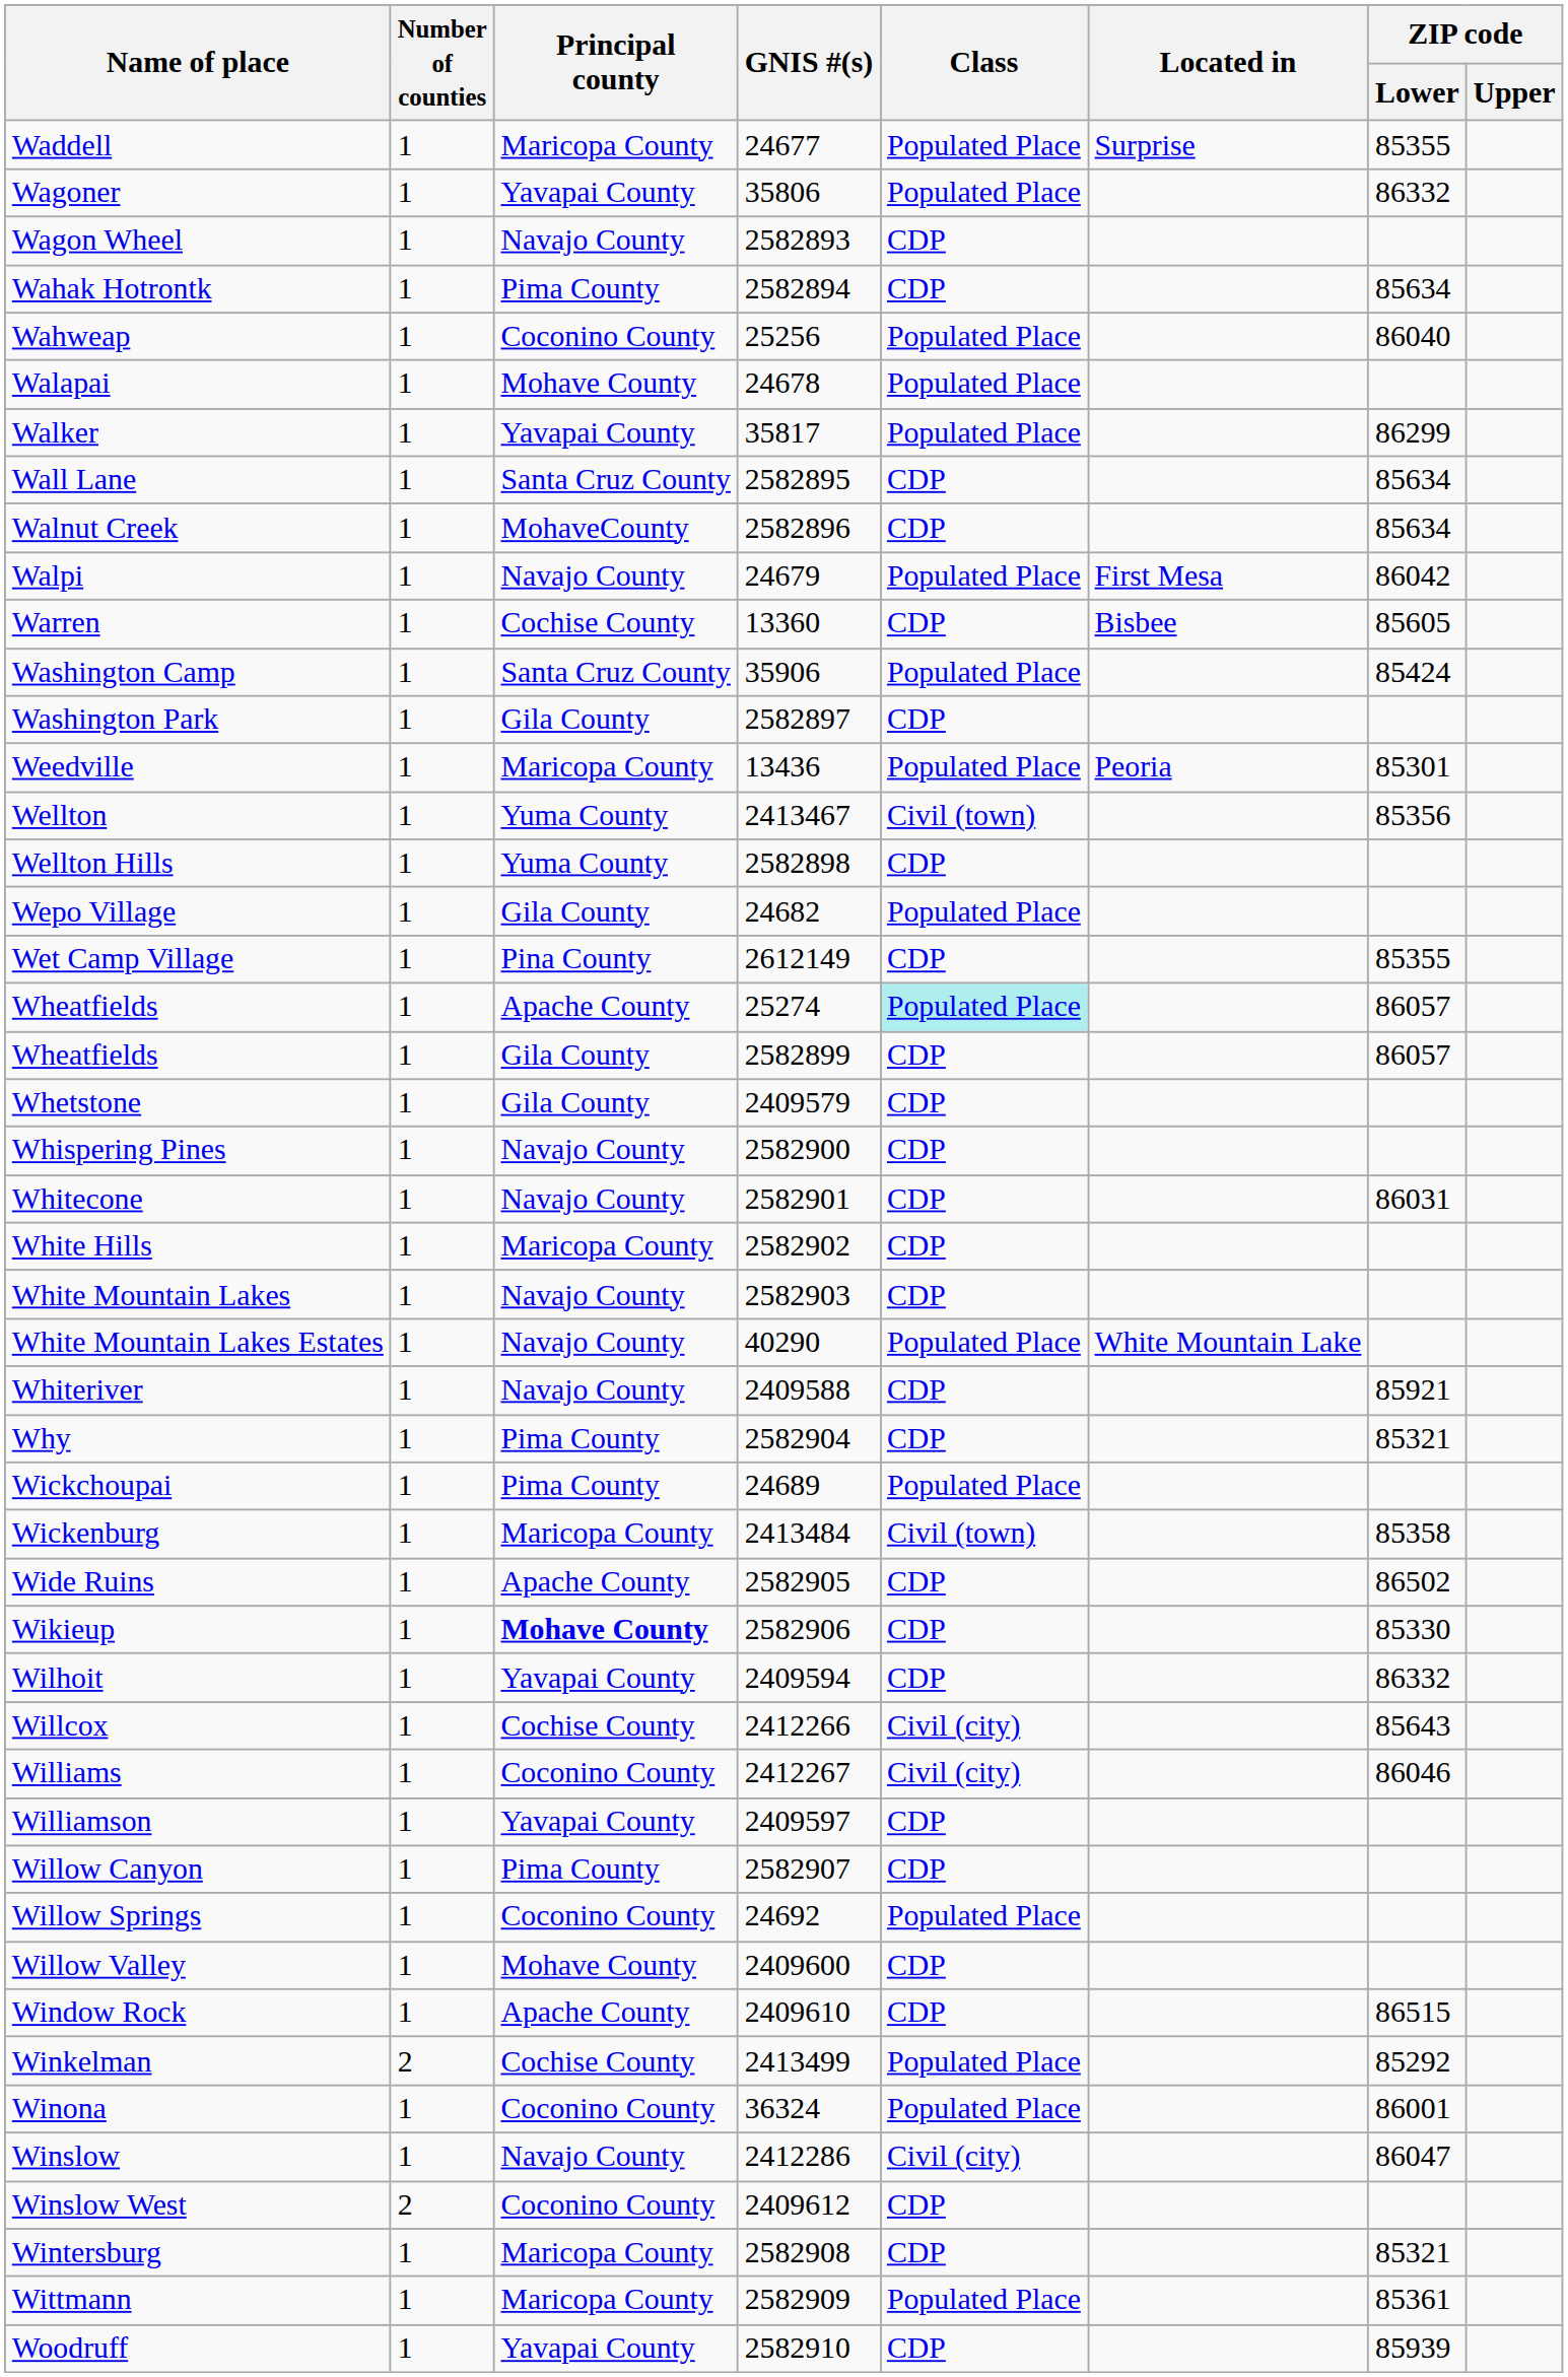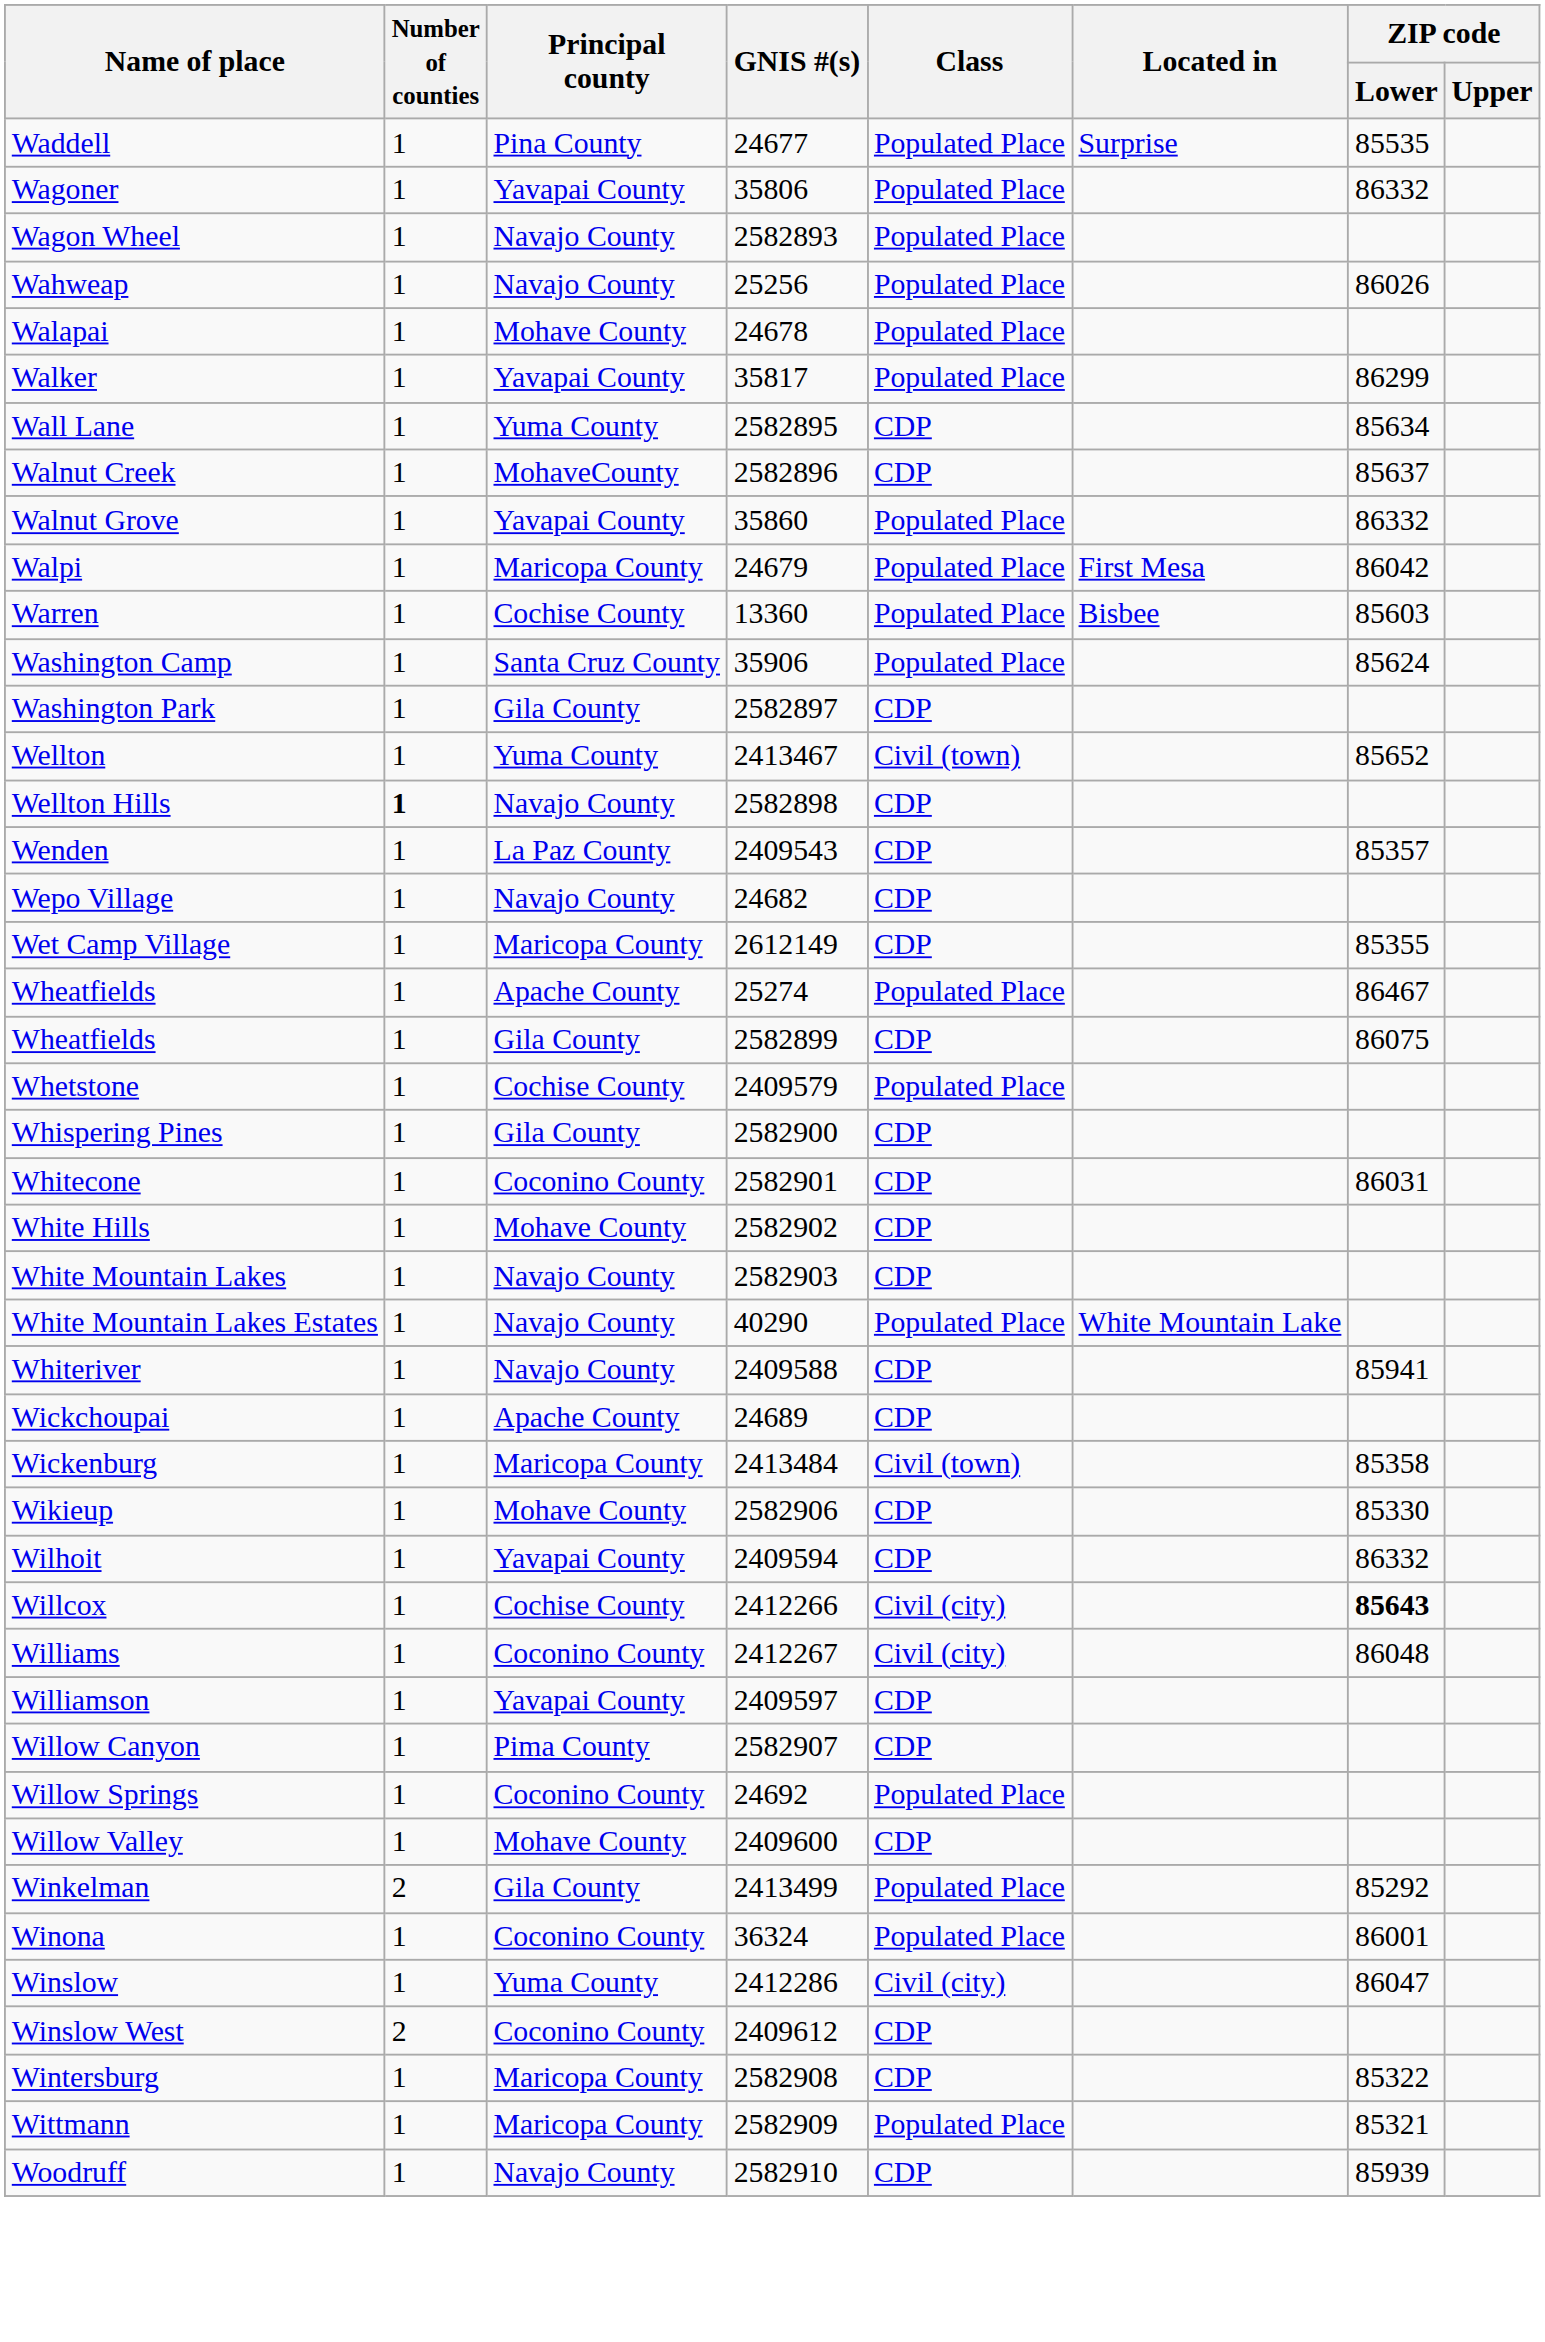Waddell | Principal county: Maricopa County -> Pina County
Waddell | ZIP code / Lower: 85355 -> 85535
Wagon Wheel | Class: CDP -> Populated Place
- row: Wahak Hotrontk | 1 | Pima County | 2582894 | CDP | 85634
Wahweap | Principal county: Coconino County -> Navajo County
Wahweap | ZIP code / Lower: 86040 -> 86026
Wall Lane | Principal county: Santa Cruz County -> Yuma County
Walnut Creek | ZIP code / Lower: 85634 -> 85637
+ row: Walnut Grove | 1 | Yavapai County | 35860 | Populated Place | 86332
Walpi | Principal county: Navajo County -> Maricopa County
Warren | Class: CDP -> Populated Place
Warren | ZIP code / Lower: 85605 -> 85603
Washington Camp | ZIP code / Lower: 85424 -> 85624
- row: Weedville | 1 | Maricopa County | 13436 | Populated Place | Peoria | 85301
Wellton | ZIP code / Lower: 85356 -> 85652
Wellton Hills | Number of counties: normal -> bold
Wellton Hills | Principal county: Yuma County -> Navajo County
+ row: Wenden | 1 | La Paz County | 2409543 | CDP | 85357
Wepo Village | Principal county: Gila County -> Navajo County
Wepo Village | Class: Populated Place -> CDP
Wet Camp Village | Principal county: Pina County -> Maricopa County
Wheatfields / 25274 | Class: paleturquoise background -> no background
Wheatfields / 25274 | ZIP code / Lower: 86057 -> 86467
Wheatfields / 2582899 | ZIP code / Lower: 86057 -> 86075
Whetstone | Principal county: Gila County -> Cochise County
Whetstone | Class: CDP -> Populated Place
Whispering Pines | Principal county: Navajo County -> Gila County
Whitecone | Principal county: Navajo County -> Coconino County
White Hills | Principal county: Maricopa County -> Mohave County
Whiteriver | ZIP code / Lower: 85921 -> 85941
- row: Why | 1 | Pima County | 2582904 | CDP | 85321
Wickchoupai | Principal county: Pima County -> Apache County
Wickchoupai | Class: Populated Place -> CDP
- row: Wide Ruins | 1 | Apache County | 2582905 | CDP | 86502
Wikieup | Principal county: bold -> normal
Willcox | ZIP code / Lower: normal -> bold
Williams | ZIP code / Lower: 86046 -> 86048
- row: Window Rock | 1 | Apache County | 2409610 | CDP | 86515
Winkelman | Principal county: Cochise County -> Gila County
Winslow | Principal county: Navajo County -> Yuma County
Wintersburg | ZIP code / Lower: 85321 -> 85322
Wittmann | ZIP code / Lower: 85361 -> 85321
Woodruff | Principal county: Yavapai County -> Navajo County
